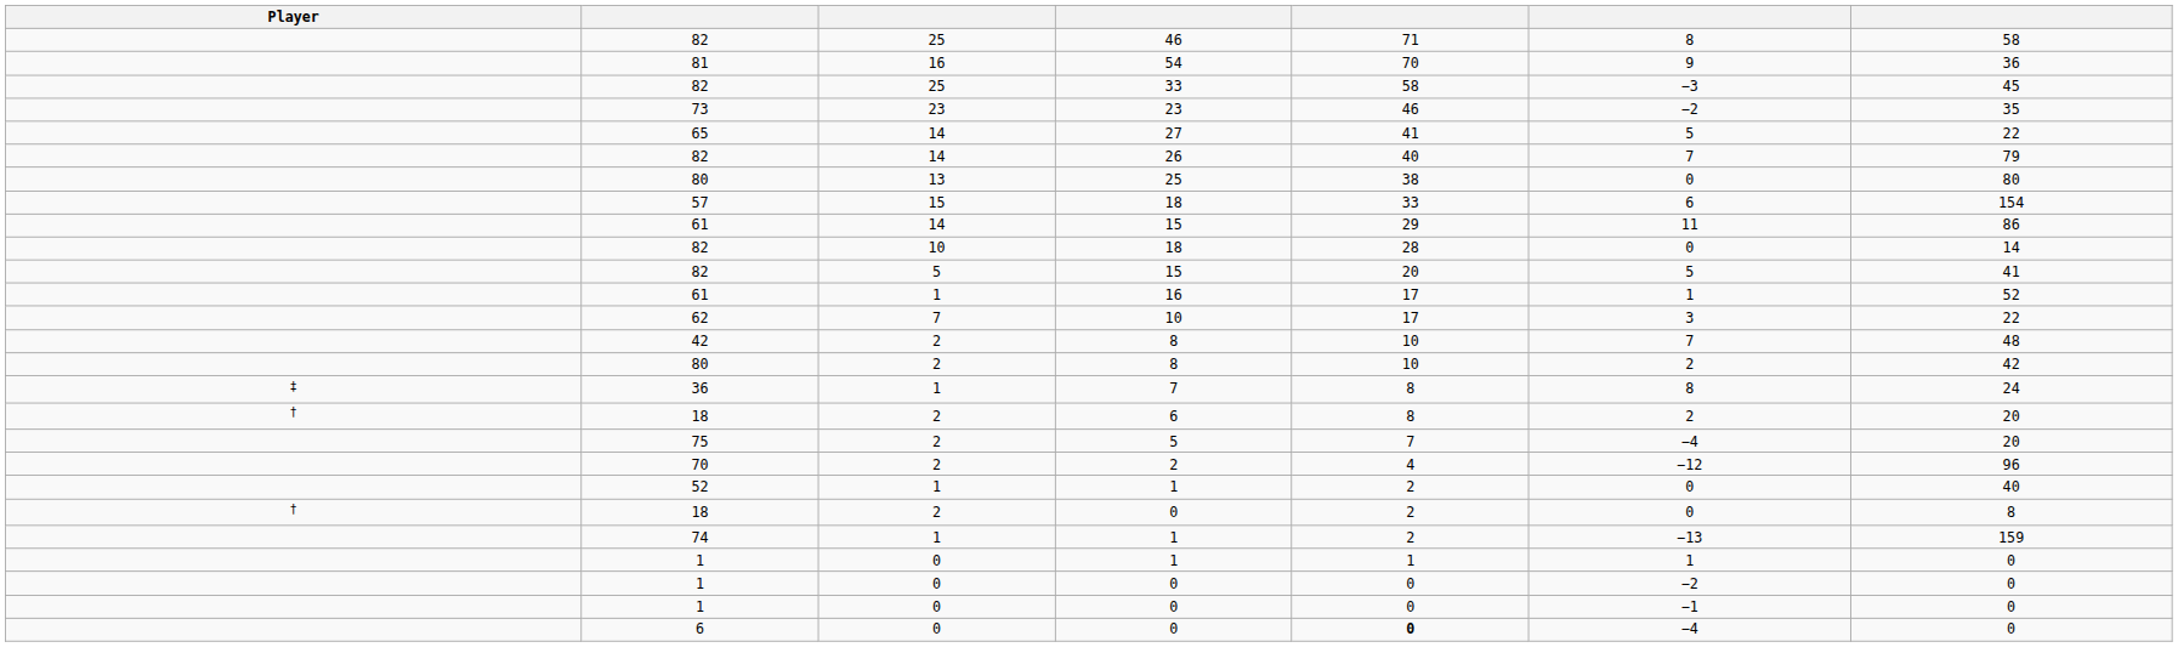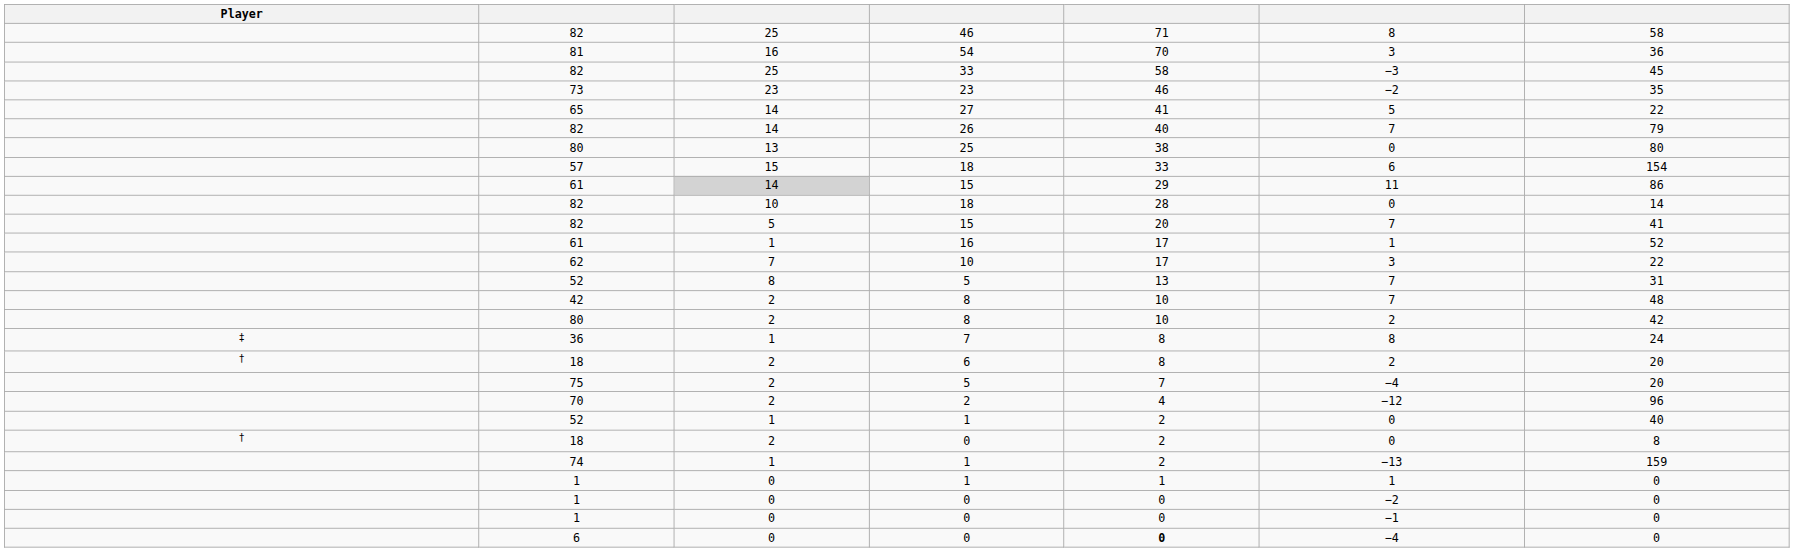54 | column 6: 9 -> 3
61 / 15 | column 3: no background -> lightgrey background
82 / 15 | column 6: 5 -> 7
+ row: 52 | 8 | 5 | 13 | 7 | 31
